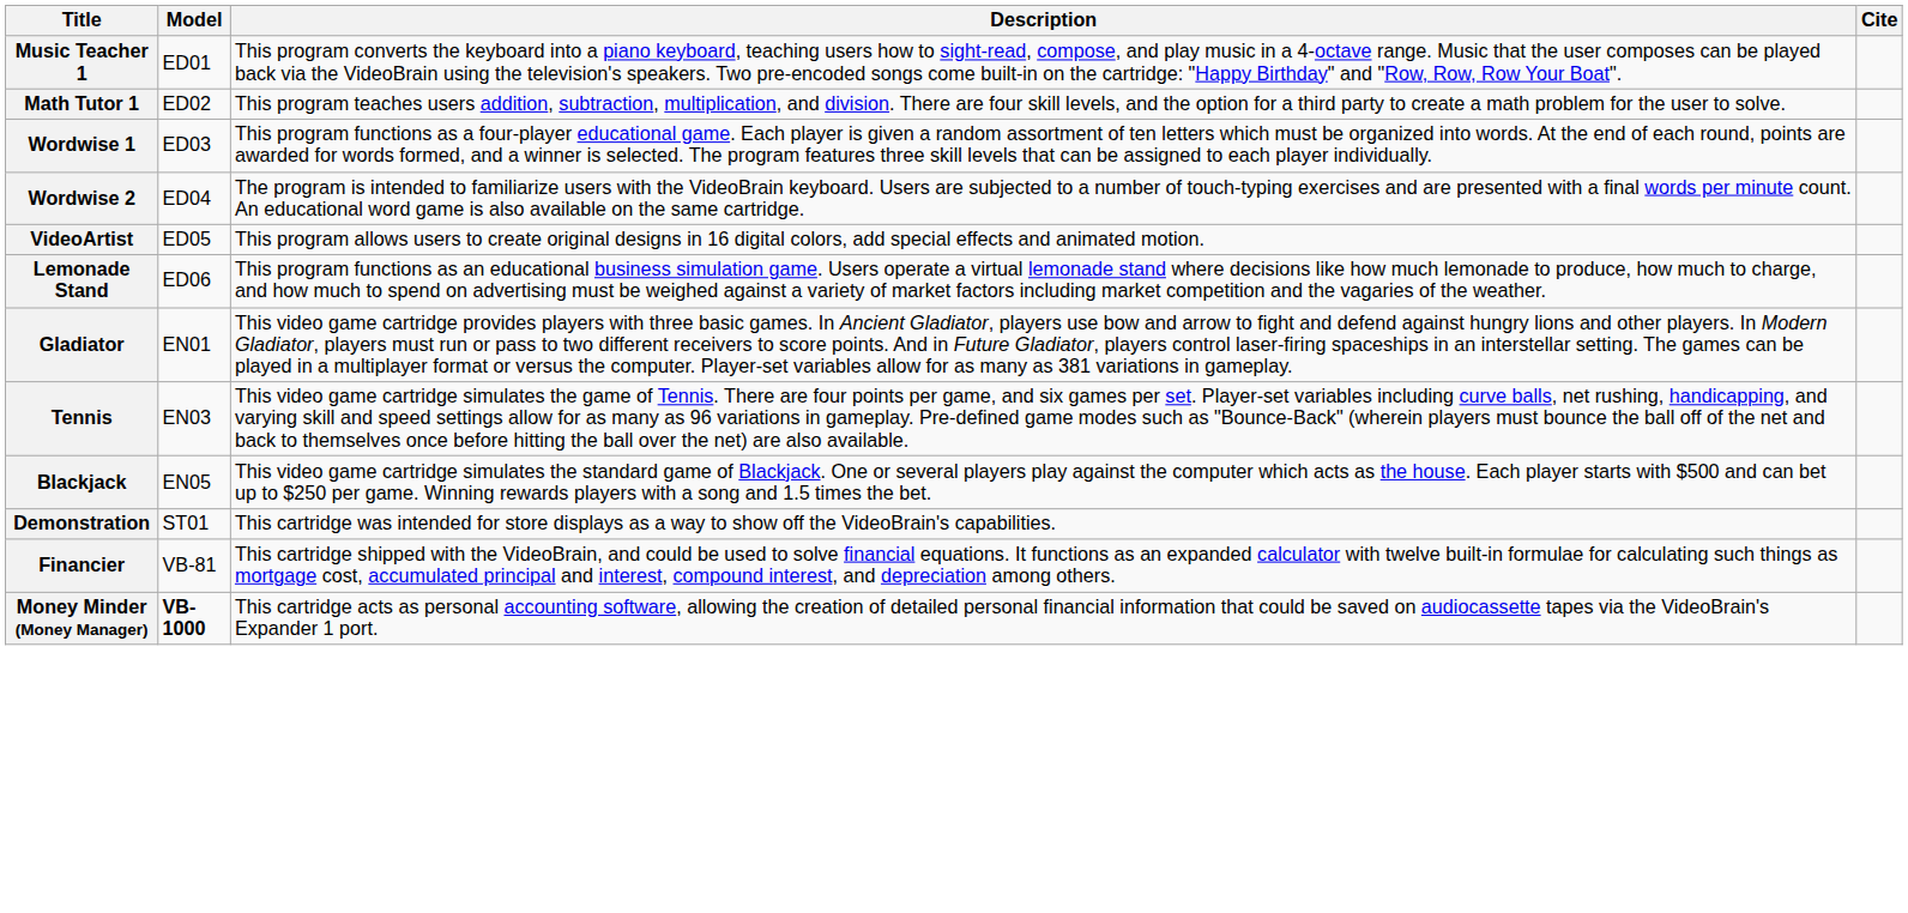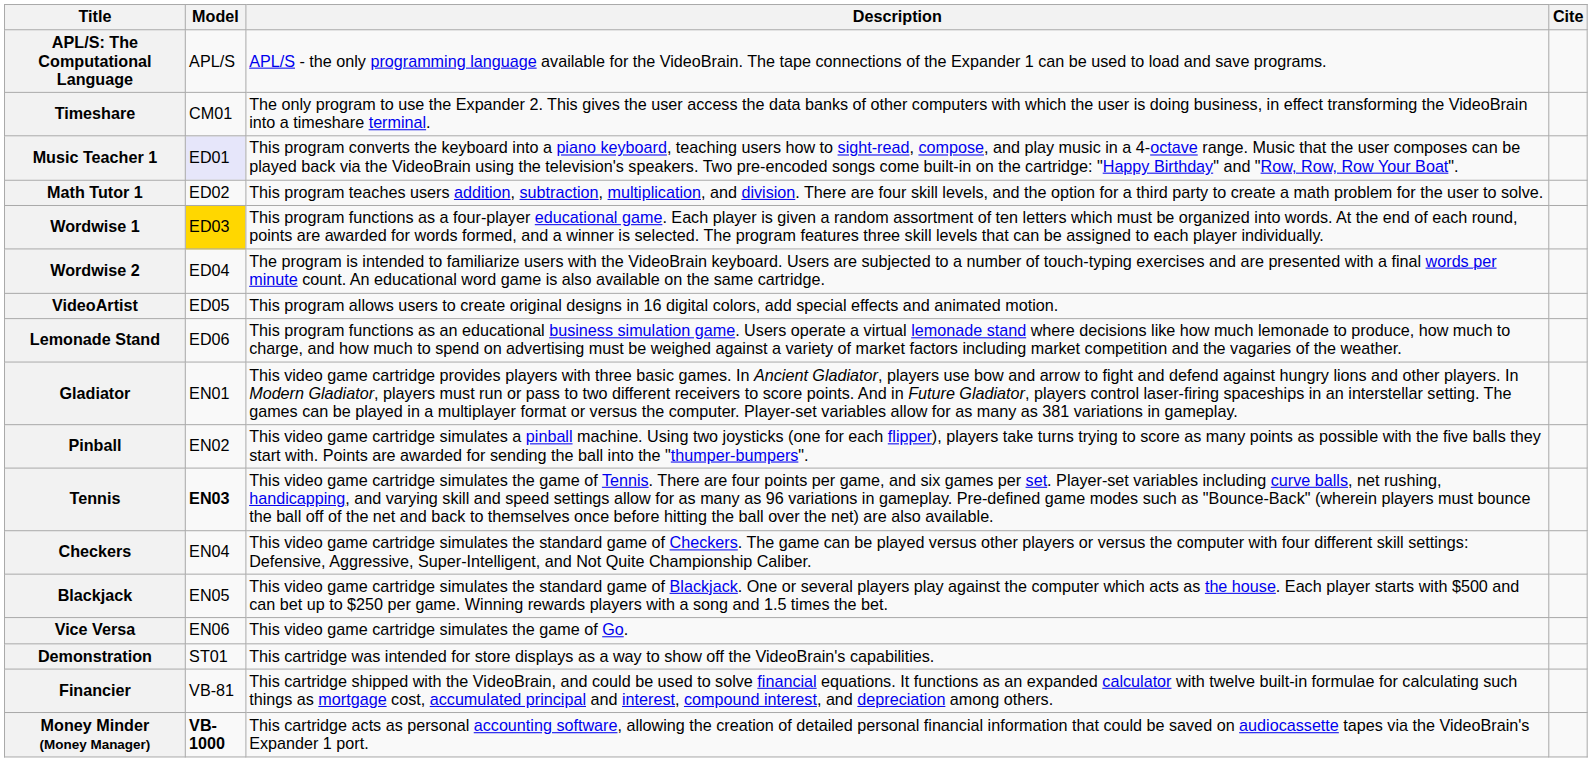+ row: APL/S: The Computational Language | APL/S | APL/S - the only programming language available for the VideoBrain. The tape connections of the Expander 1 can be used to load and save programs.
+ row: Timeshare | CM01 | The only program to use the Expander 2. This gives the user access the data banks of other computers with which the user is doing business, in effect transforming the VideoBrain into a timeshare terminal.
Music Teacher 1 | Model: no background -> lavender background
Wordwise 1 | Model: no background -> gold background
+ row: Pinball | EN02 | This video game cartridge simulates a pinball machine. Using two joysticks (one for each flipper), players take turns trying to score as many points as possible with the five balls they start with. Points are awarded for sending the ball into the "thumper-bumpers".
Tennis | Model: normal -> bold
+ row: Checkers | EN04 | This video game cartridge simulates the standard game of Checkers. The game can be played versus other players or versus the computer with four different skill settings: Defensive, Aggressive, Super-Intelligent, and Not Quite Championship Caliber.
+ row: Vice Versa | EN06 | This video game cartridge simulates the game of Go.
